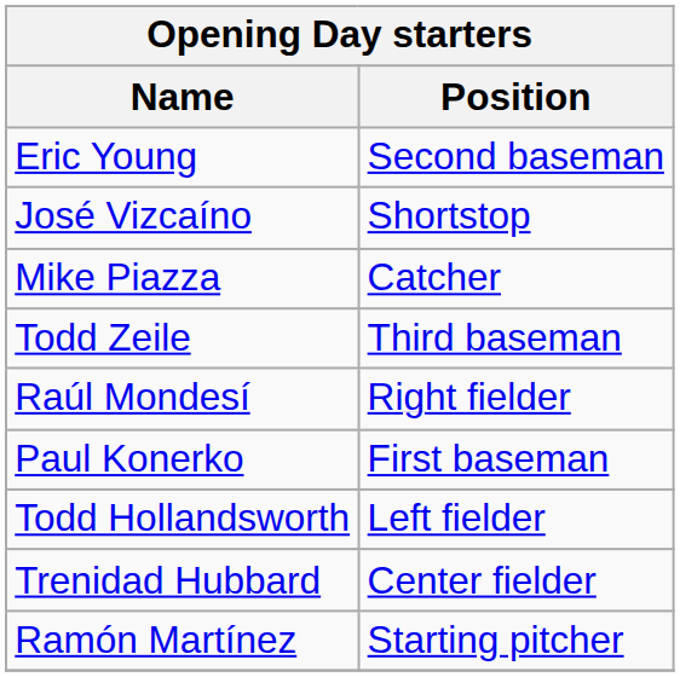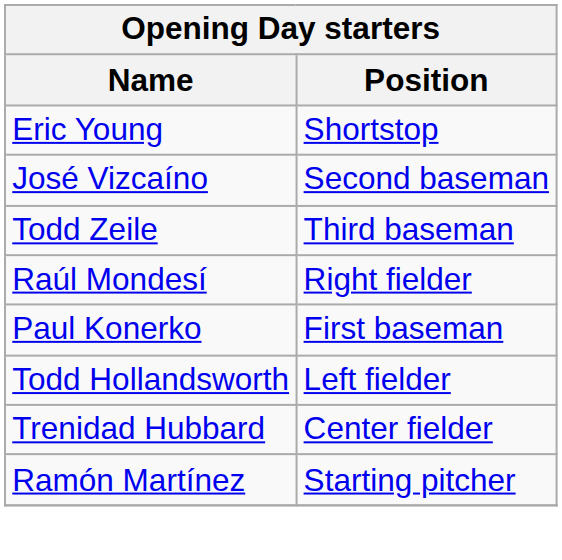Eric Young | Position: Second baseman -> Shortstop
José Vizcaíno | Position: Shortstop -> Second baseman
- row: Mike Piazza | Catcher
